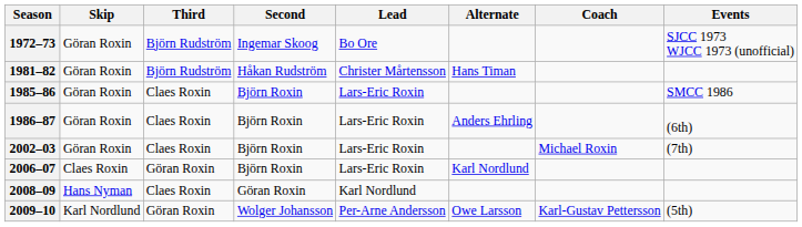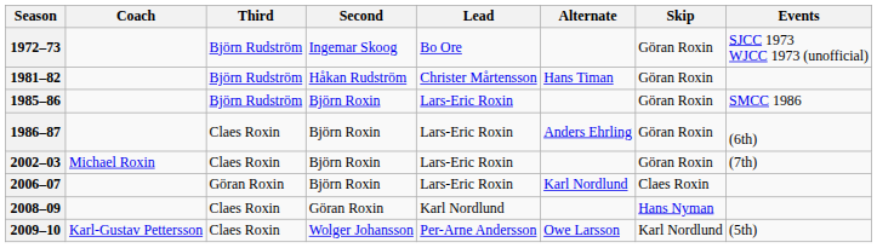columns swapped: Skip <-> Coach
1985–86 | Third: Claes Roxin -> Björn Rudström
2009–10 | Third: Göran Roxin -> Claes Roxin
